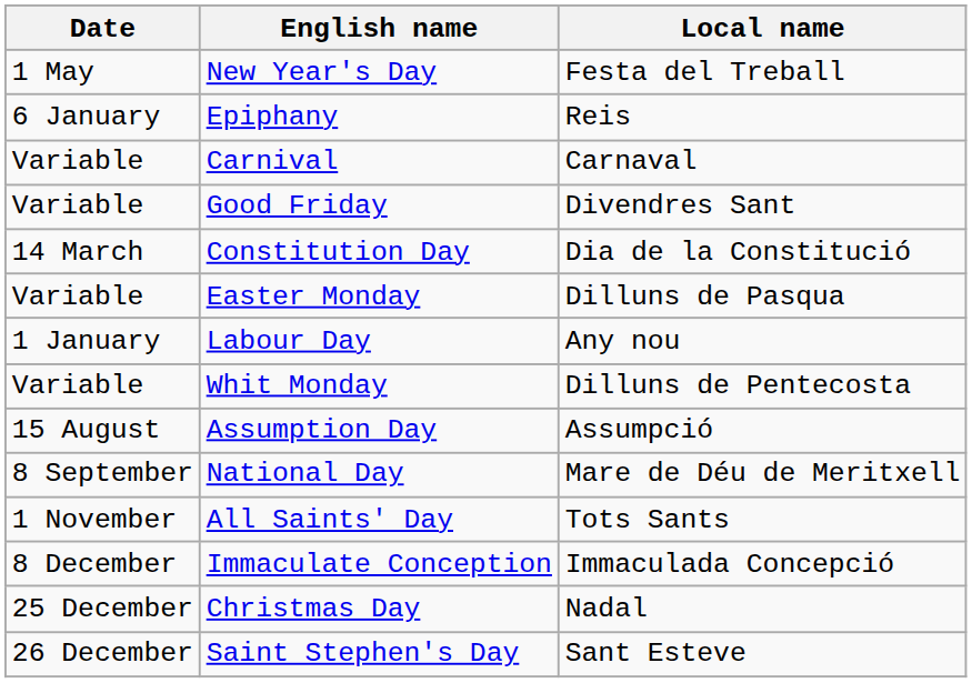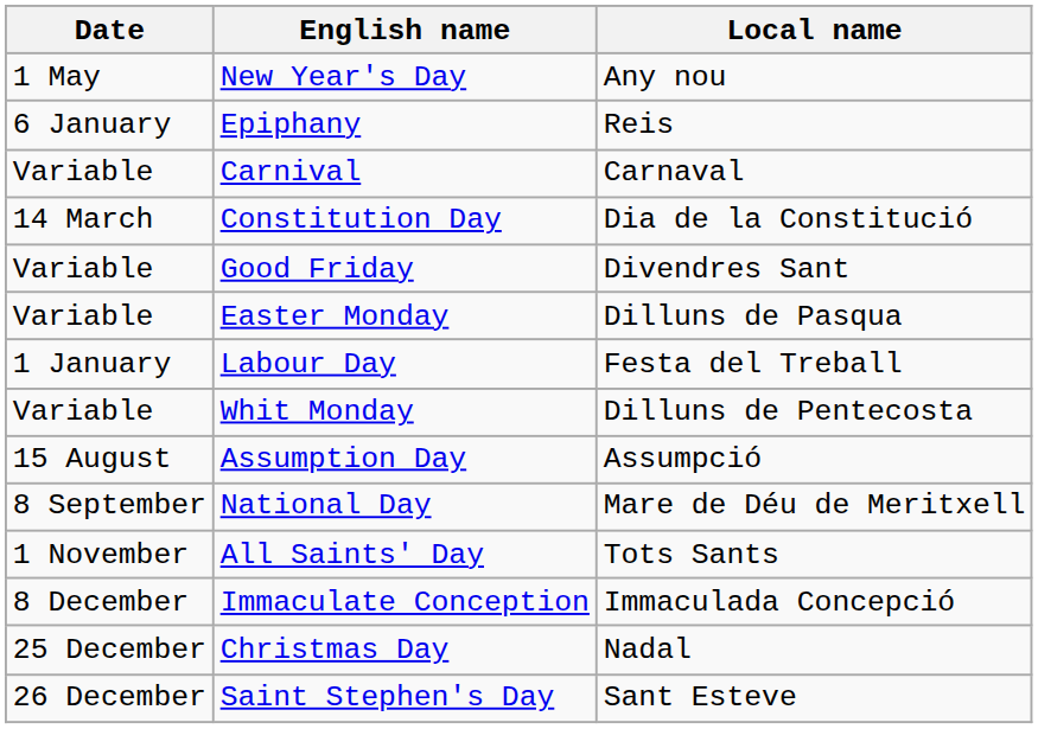New Year's Day | Local name: Festa del Treball -> Any nou
rows swapped: Constitution Day <-> Good Friday
Labour Day | Local name: Any nou -> Festa del Treball
